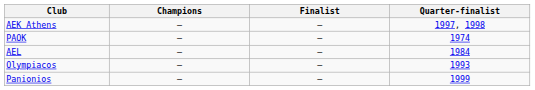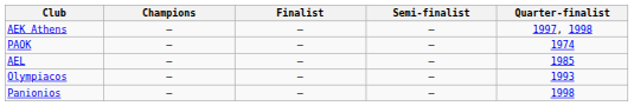+ column: Semi-finalist | – | – | – | – | –
AEL | Quarter-finalist: 1984 -> 1985
Panionios | Quarter-finalist: 1999 -> 1998
